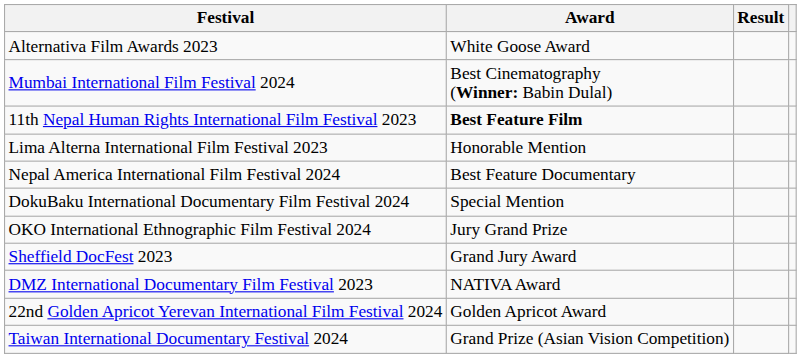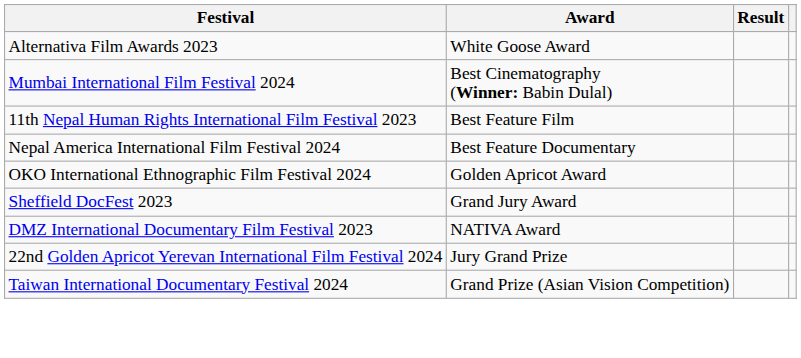11th Nepal Human Rights International Film Festival 2023 | Award: bold -> normal
- row: Lima Alterna International Film Festival 2023 | Honorable Mention
- row: DokuBaku International Documentary Film Festival 2024 | Special Mention
OKO International Ethnographic Film Festival 2024 | Award: Jury Grand Prize -> Golden Apricot Award
22nd Golden Apricot Yerevan International Film Festival 2024 | Award: Golden Apricot Award -> Jury Grand Prize
